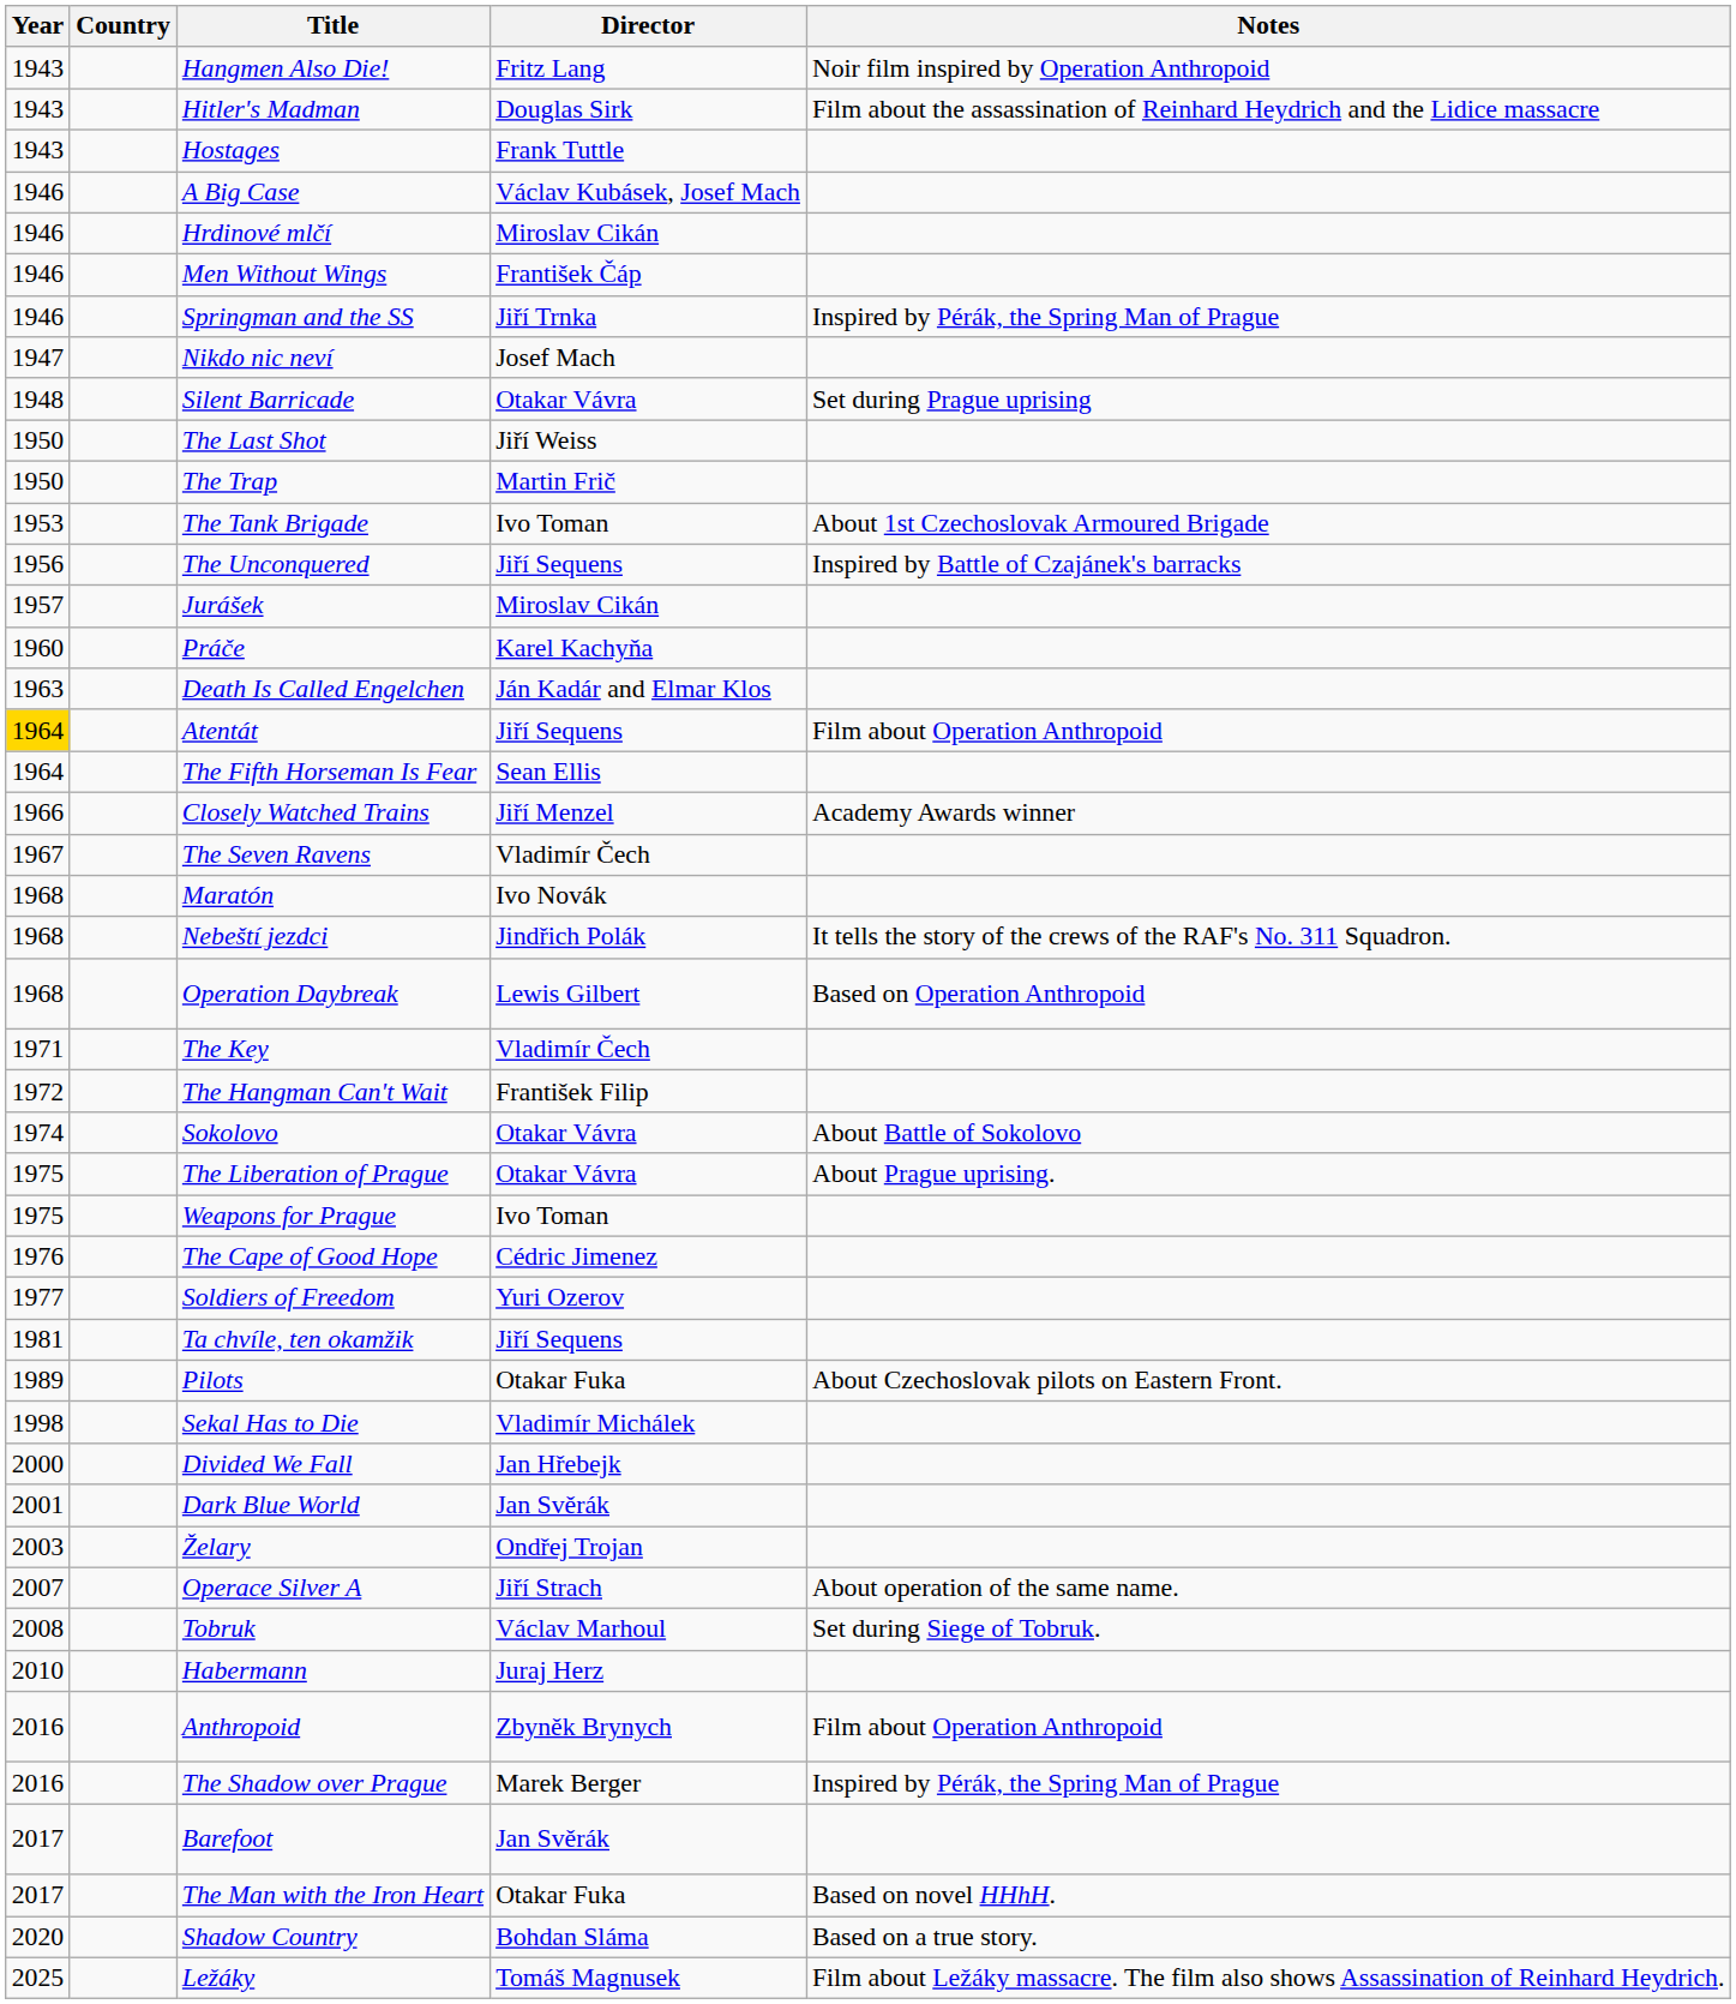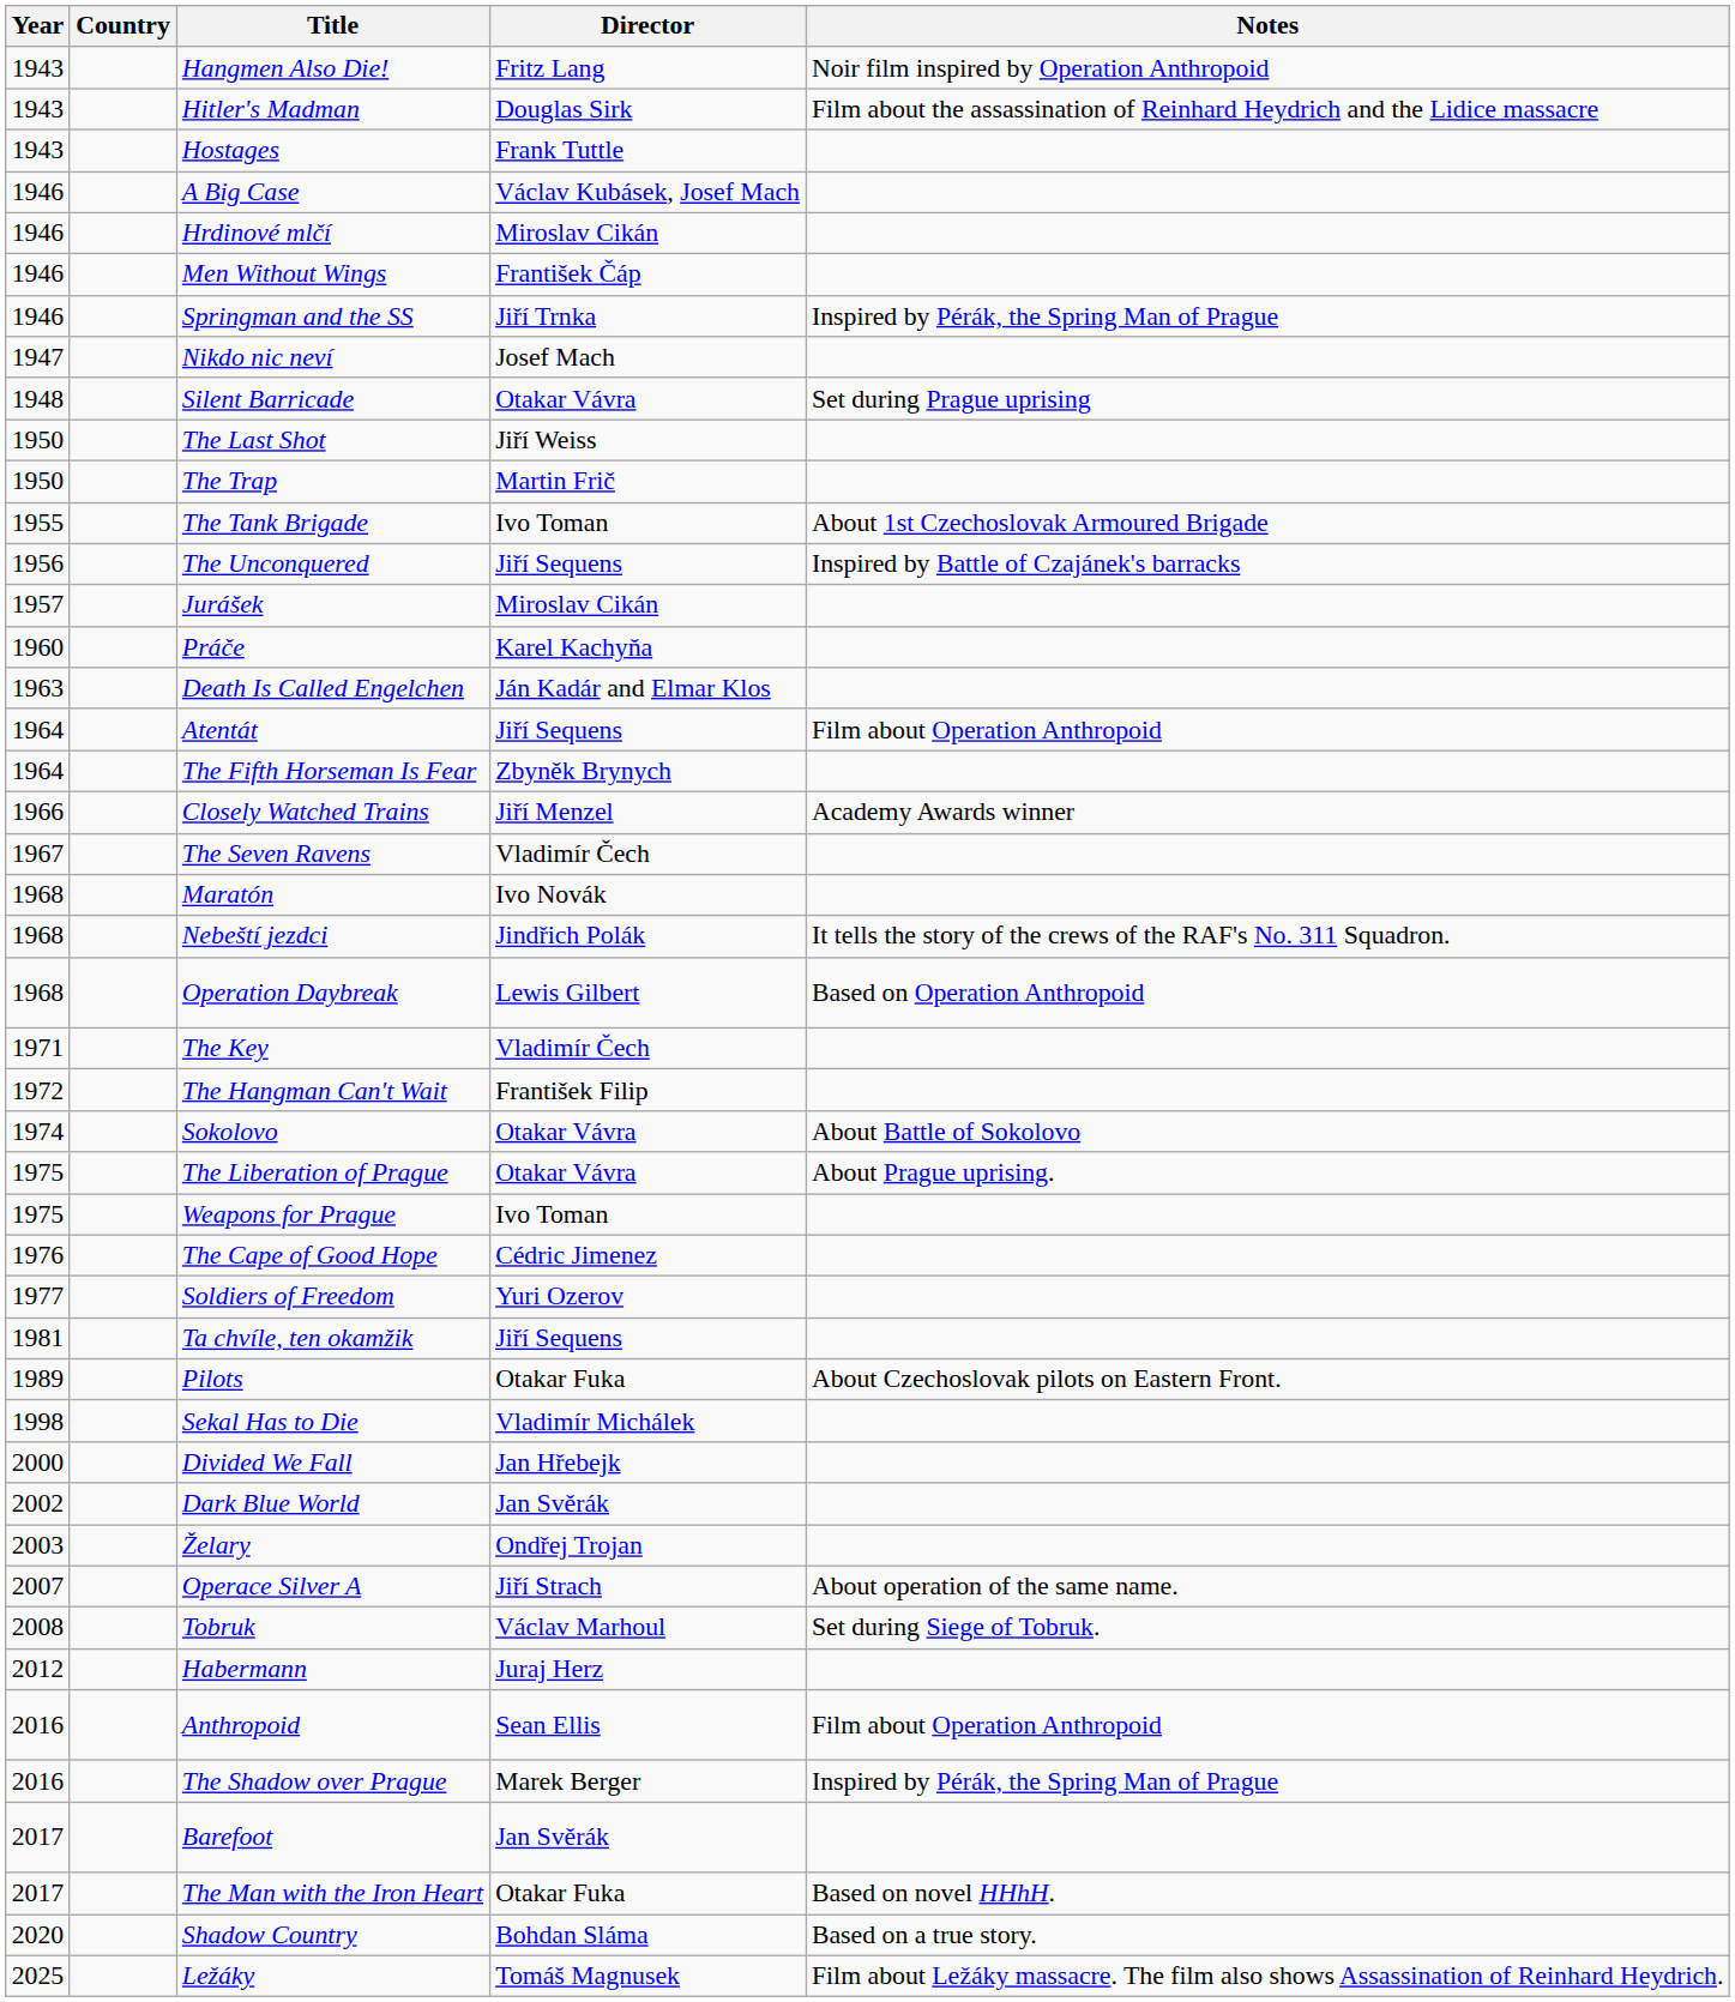The Tank Brigade | Year: 1953 -> 1955
Atentát | Year: gold background -> no background
The Fifth Horseman Is Fear | Director: Sean Ellis -> Zbyněk Brynych
Dark Blue World | Year: 2001 -> 2002
Habermann | Year: 2010 -> 2012
Anthropoid | Director: Zbyněk Brynych -> Sean Ellis
